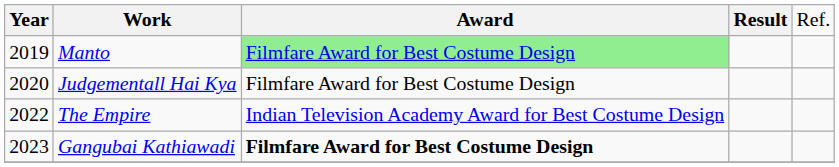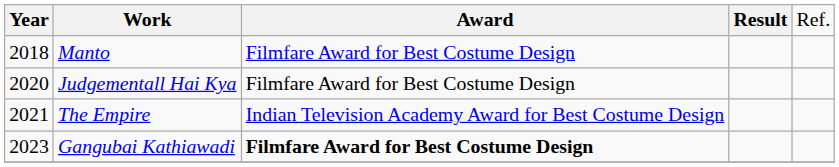Manto | column 1: 2019 -> 2018
Manto | column 3: lightgreen background -> no background
The Empire | column 1: 2022 -> 2021
